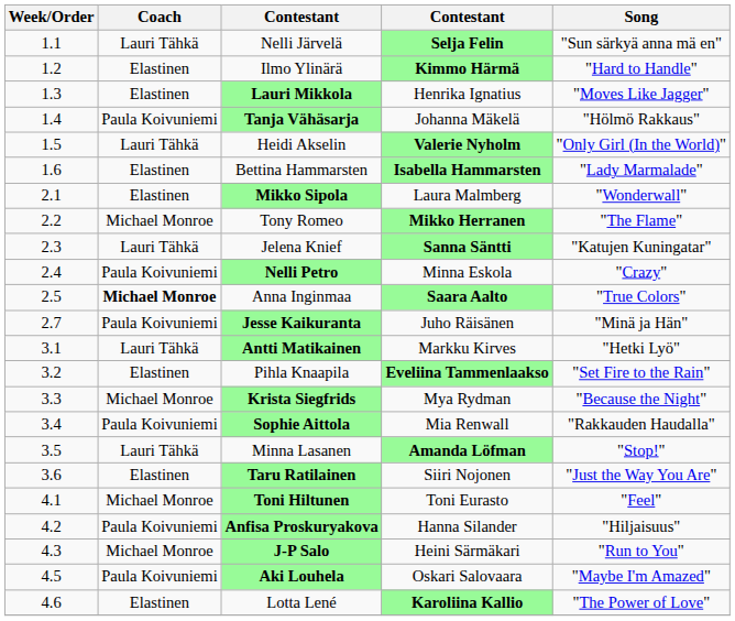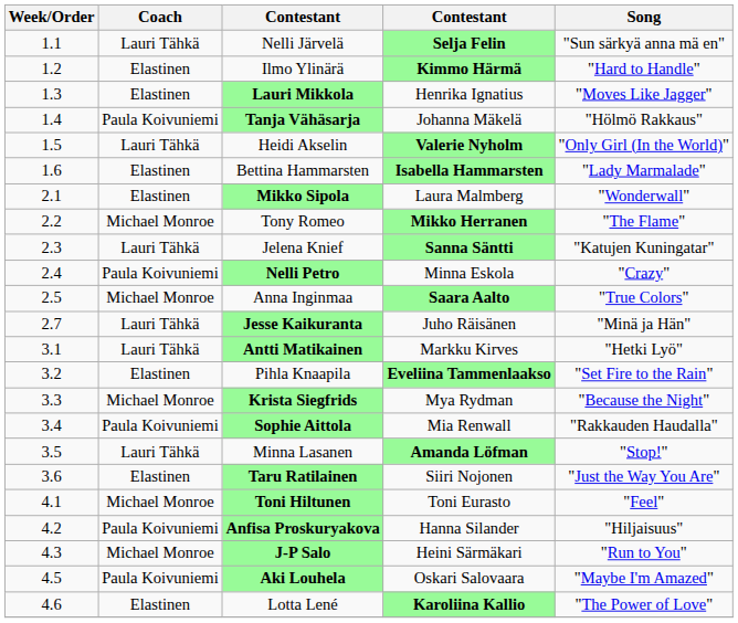Anna Inginmaa | Coach: bold -> normal
Jesse Kaikuranta | Coach: Paula Koivuniemi -> Lauri Tähkä
